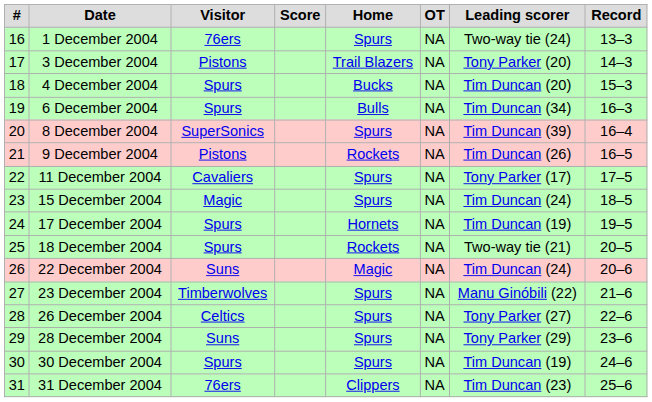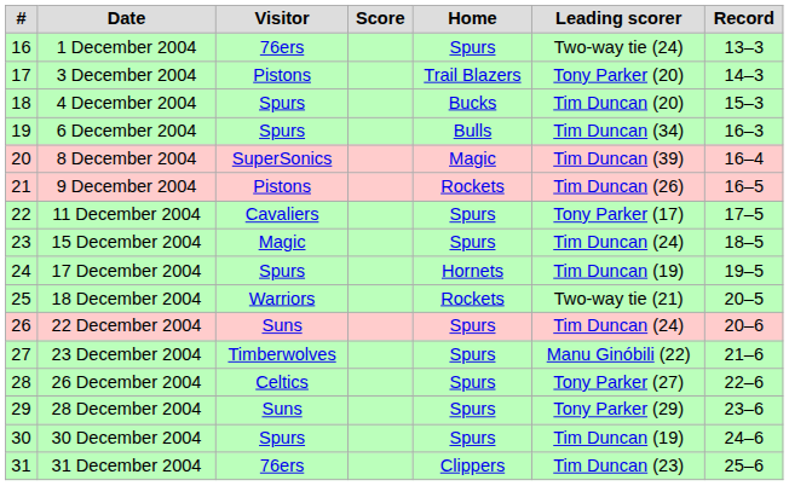- column: OT | NA | NA | NA | NA | NA | NA | NA | NA | NA | NA | NA | NA | NA | NA | NA | NA
8 December 2004 | Home: Spurs -> Magic
18 December 2004 | Visitor: Spurs -> Warriors
22 December 2004 | Home: Magic -> Spurs
